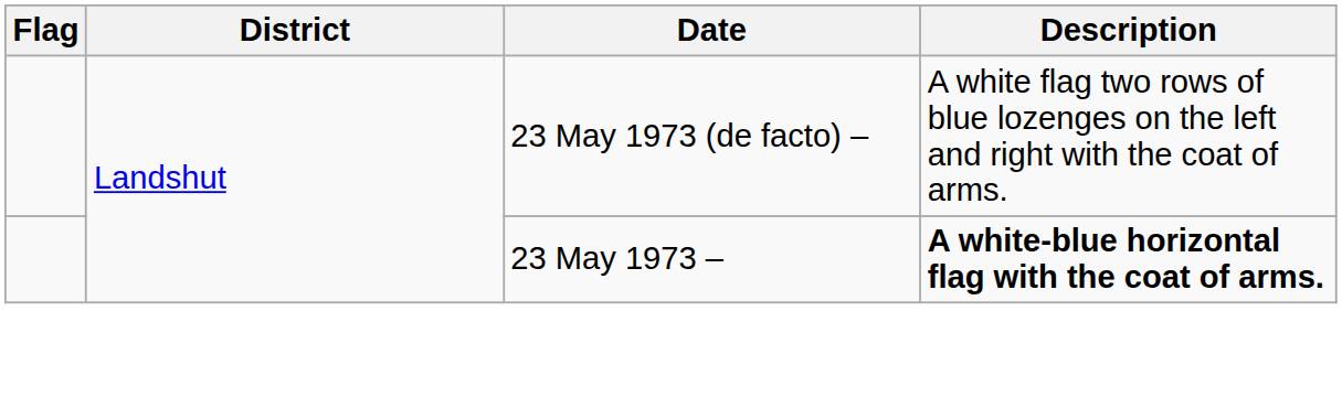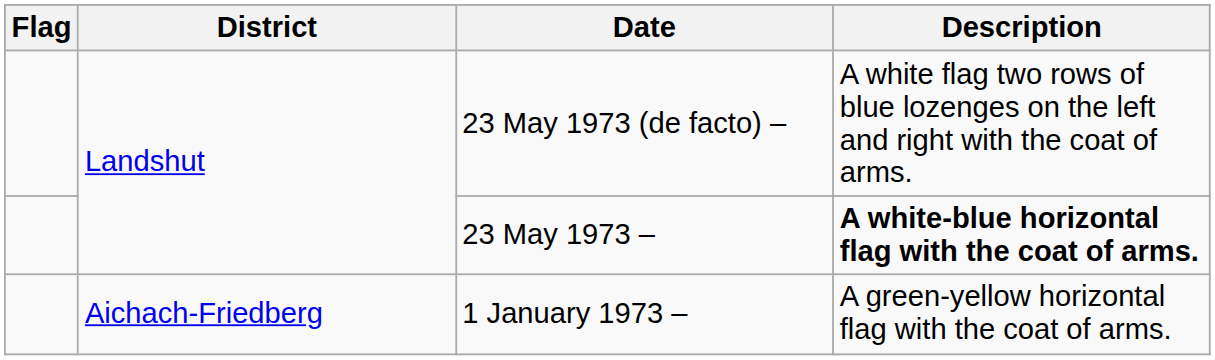+ row: Aichach-Friedberg | 1 January 1973 – | A green-yellow horizontal flag with the coat of arms.
